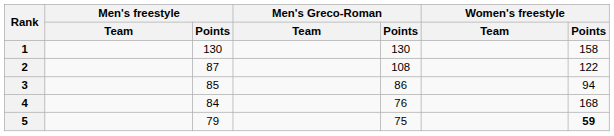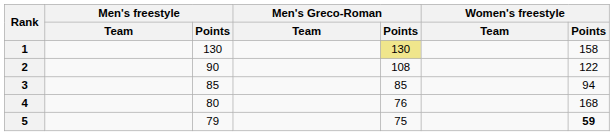1 | Men's Greco-Roman / Points: no background -> khaki background
2 | Men's freestyle / Points: 87 -> 90
3 | Men's Greco-Roman / Points: 86 -> 85
4 | Men's freestyle / Points: 84 -> 80
